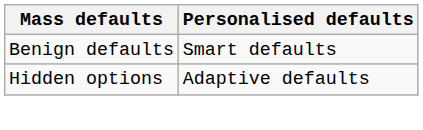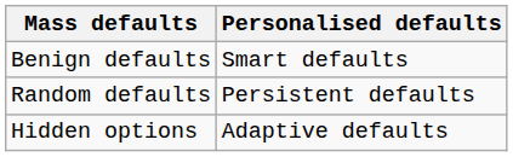+ row: Random defaults | Persistent defaults
